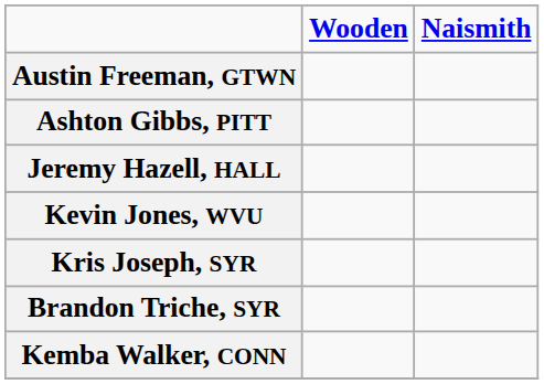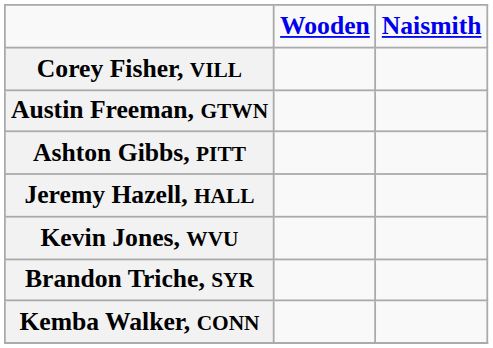+ row: Corey Fisher, VILL
- row: Kris Joseph, SYR
